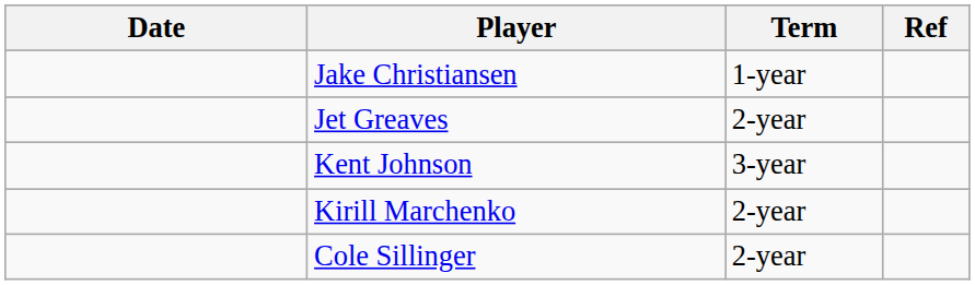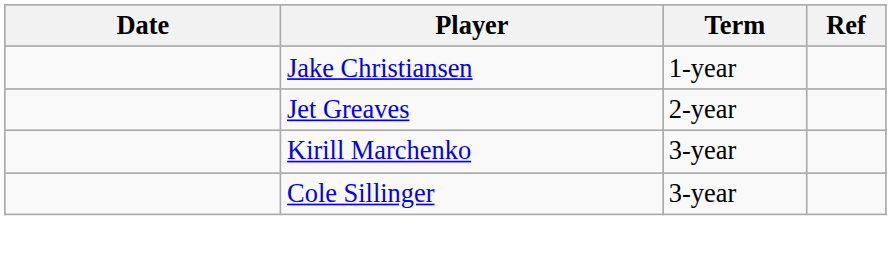- row: Kent Johnson | 3-year
Kirill Marchenko | Term: 2-year -> 3-year
Cole Sillinger | Term: 2-year -> 3-year
